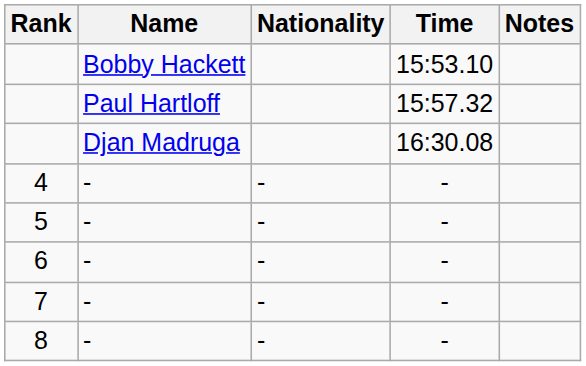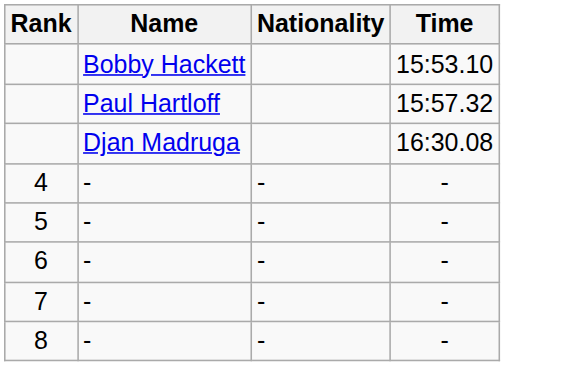- column: Notes
